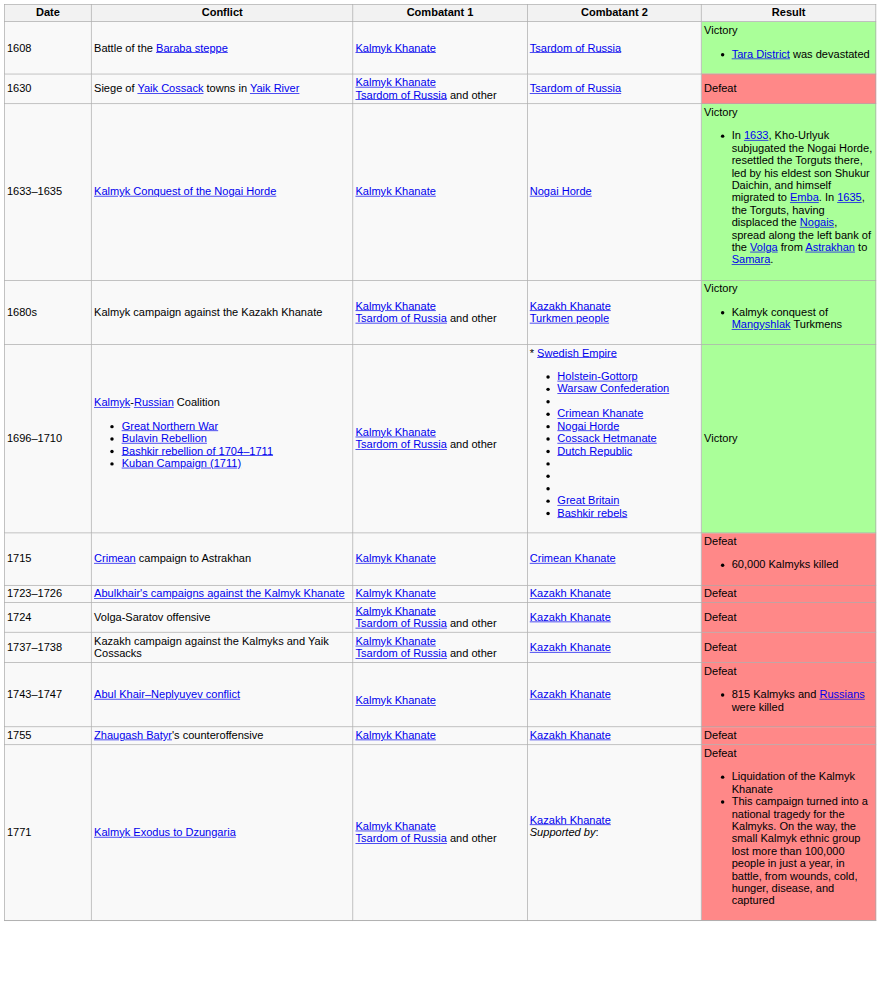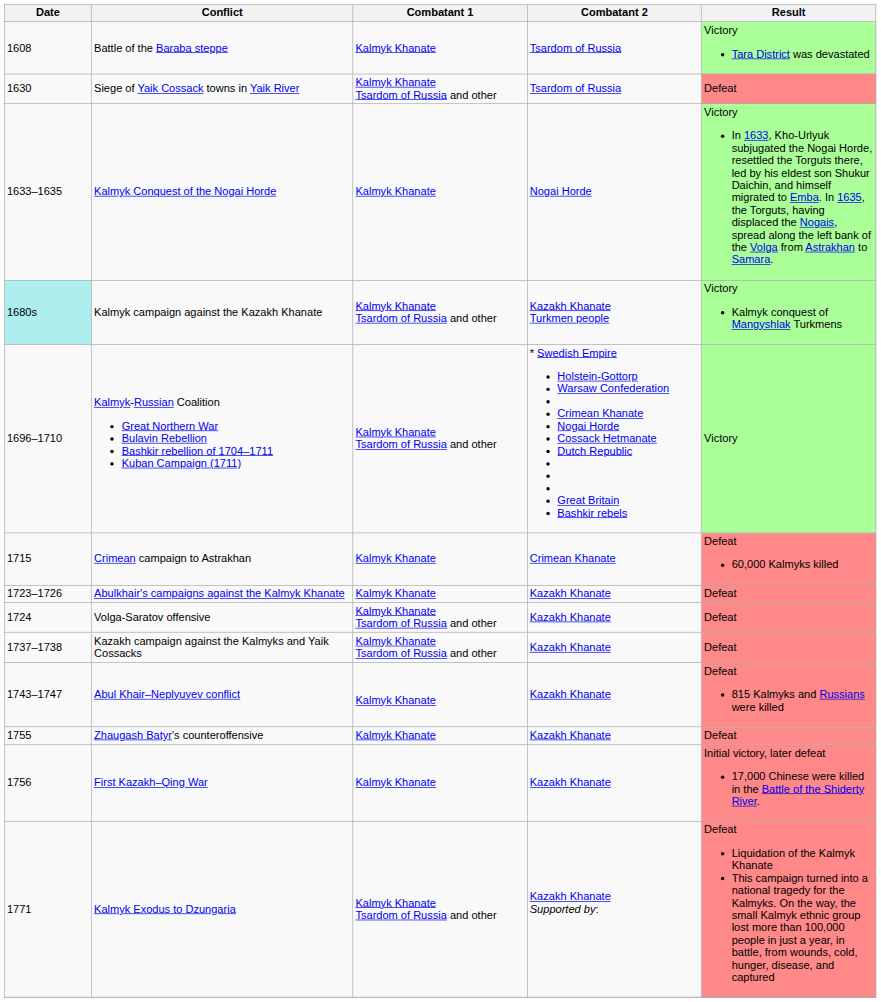Kalmyk campaign against the Kazakh Khanate | Date: no background -> paleturquoise background
+ row: 1756 | First Kazakh–Qing War | Kalmyk Khanate | Kazakh Khanate | Initial victory, later defeat 17,000 Chinese were killed in the Battle of the Shiderty River.
